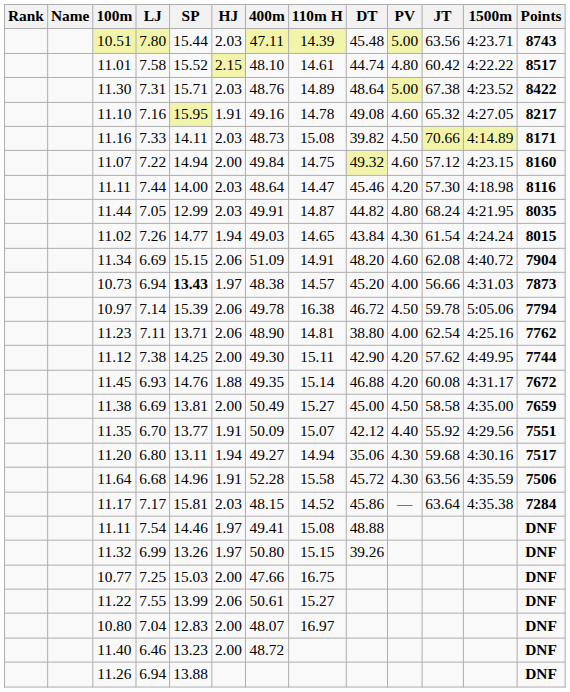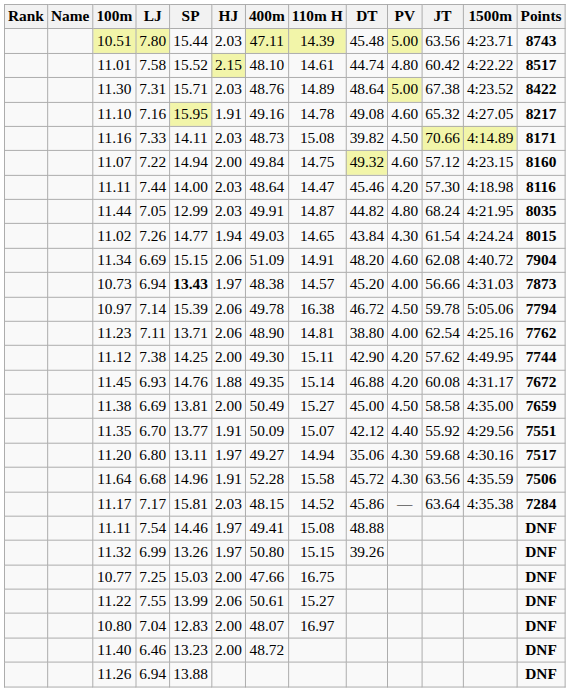11.20 | HJ: 1.94 -> 1.97
